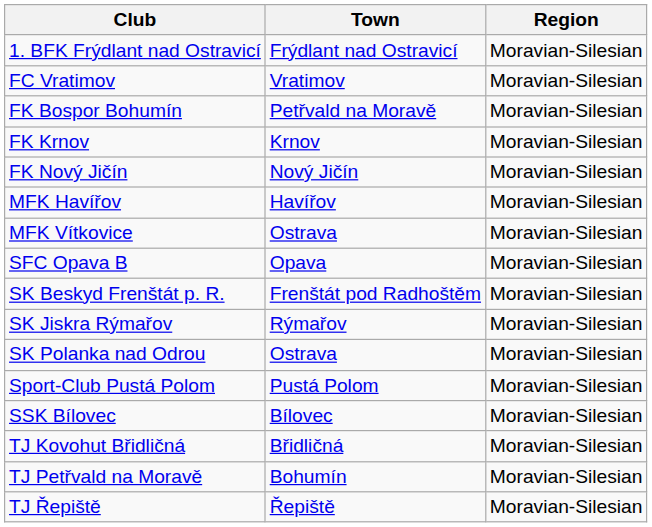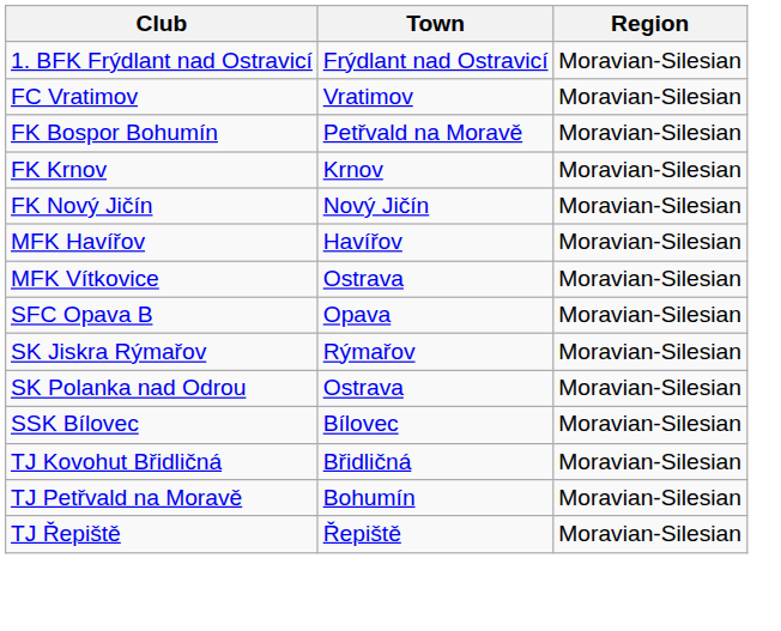- row: SK Beskyd Frenštát p. R. | Frenštát pod Radhoštěm | Moravian-Silesian
- row: Sport-Club Pustá Polom | Pustá Polom | Moravian-Silesian
